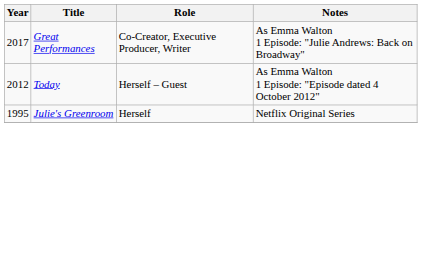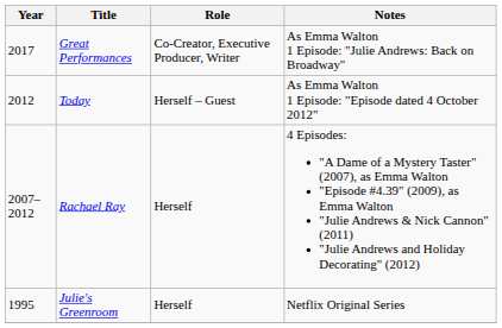+ row: 2007–2012 | Rachael Ray | Herself | 4 Episodes: "A Dame of a Mystery Taster" (2007), as Emma Walton "Episode #4.39" (2009), as Emma Walton "Julie Andrews & Nick Cannon" (2011) "Julie Andrews and Holiday Decorating" (2012)
